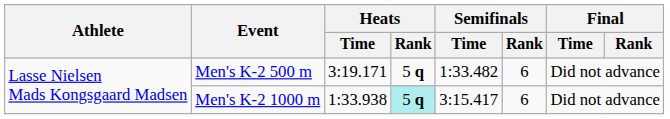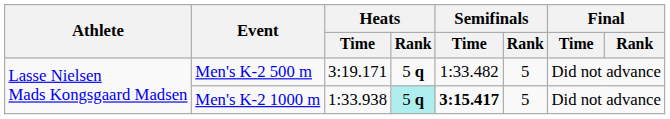Men's K-2 500 m | Semifinals / Rank: 6 -> 5
Men's K-2 1000 m | Semifinals / Time: normal -> bold
Men's K-2 1000 m | Semifinals / Rank: 6 -> 5
